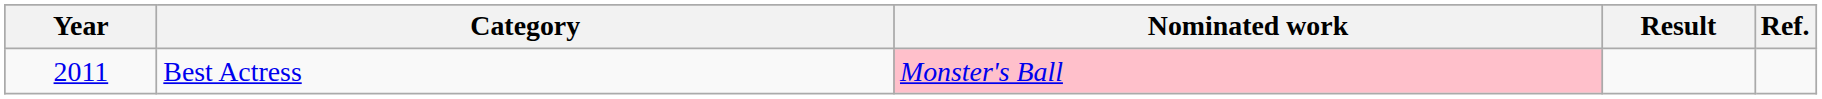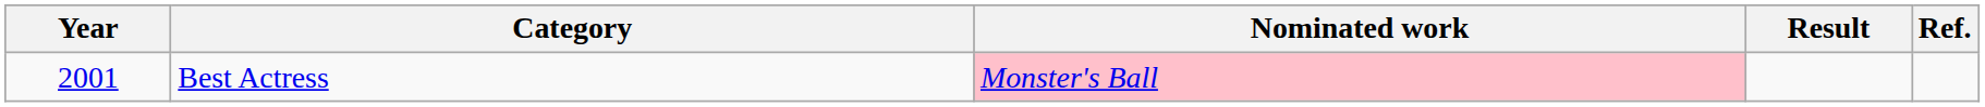Best Actress | Year: 2011 -> 2001
